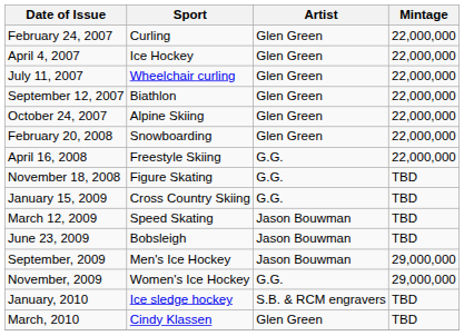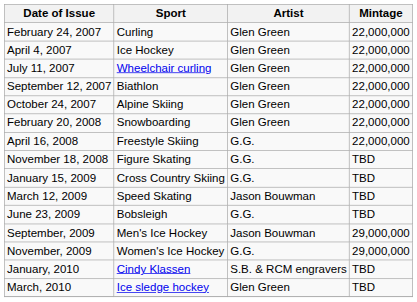June 23, 2009 | Artist: Jason Bouwman -> G.G.
January, 2010 | Sport: Ice sledge hockey -> Cindy Klassen
March, 2010 | Sport: Cindy Klassen -> Ice sledge hockey
